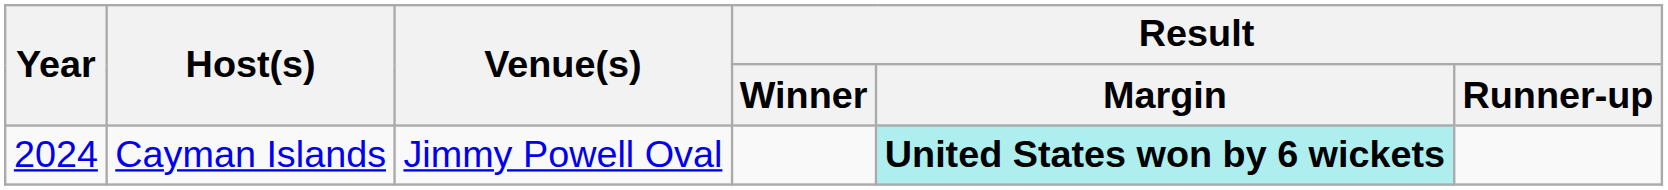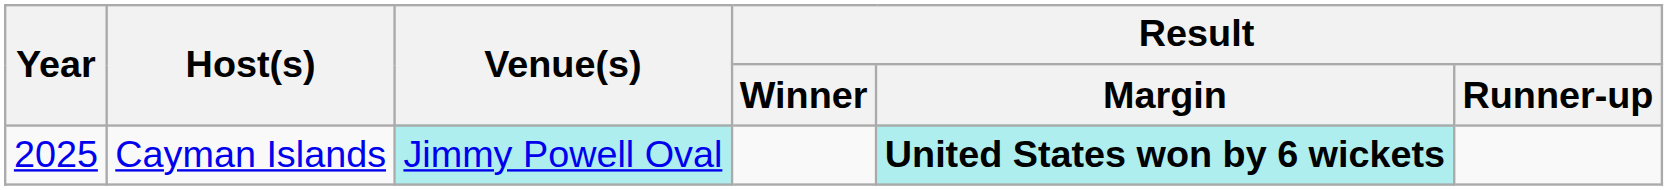Cayman Islands | Year: 2024 -> 2025
Cayman Islands | Venue(s): no background -> paleturquoise background
